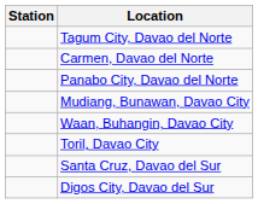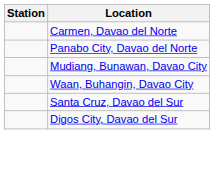- row: Tagum City, Davao del Norte
- row: Toril, Davao City
